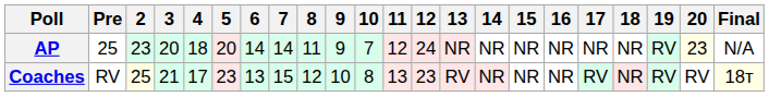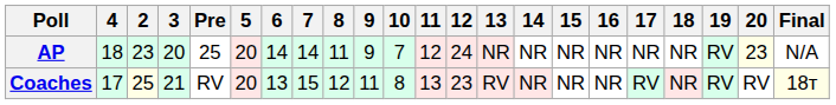columns swapped: Pre <-> 4
Coaches | 5: 23 -> 20
Coaches | 9: 10 -> 11
